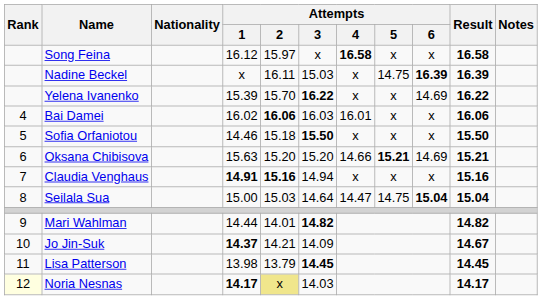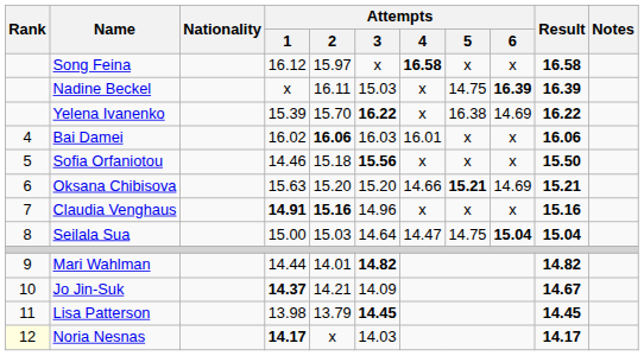Yelena Ivanenko | Attempts / 5: x -> 16.38
Sofia Orfaniotou | Attempts / 3: 15.50 -> 15.56
Claudia Venghaus | Attempts / 3: 14.94 -> 14.96
Noria Nesnas | Attempts / 2: khaki background -> no background
